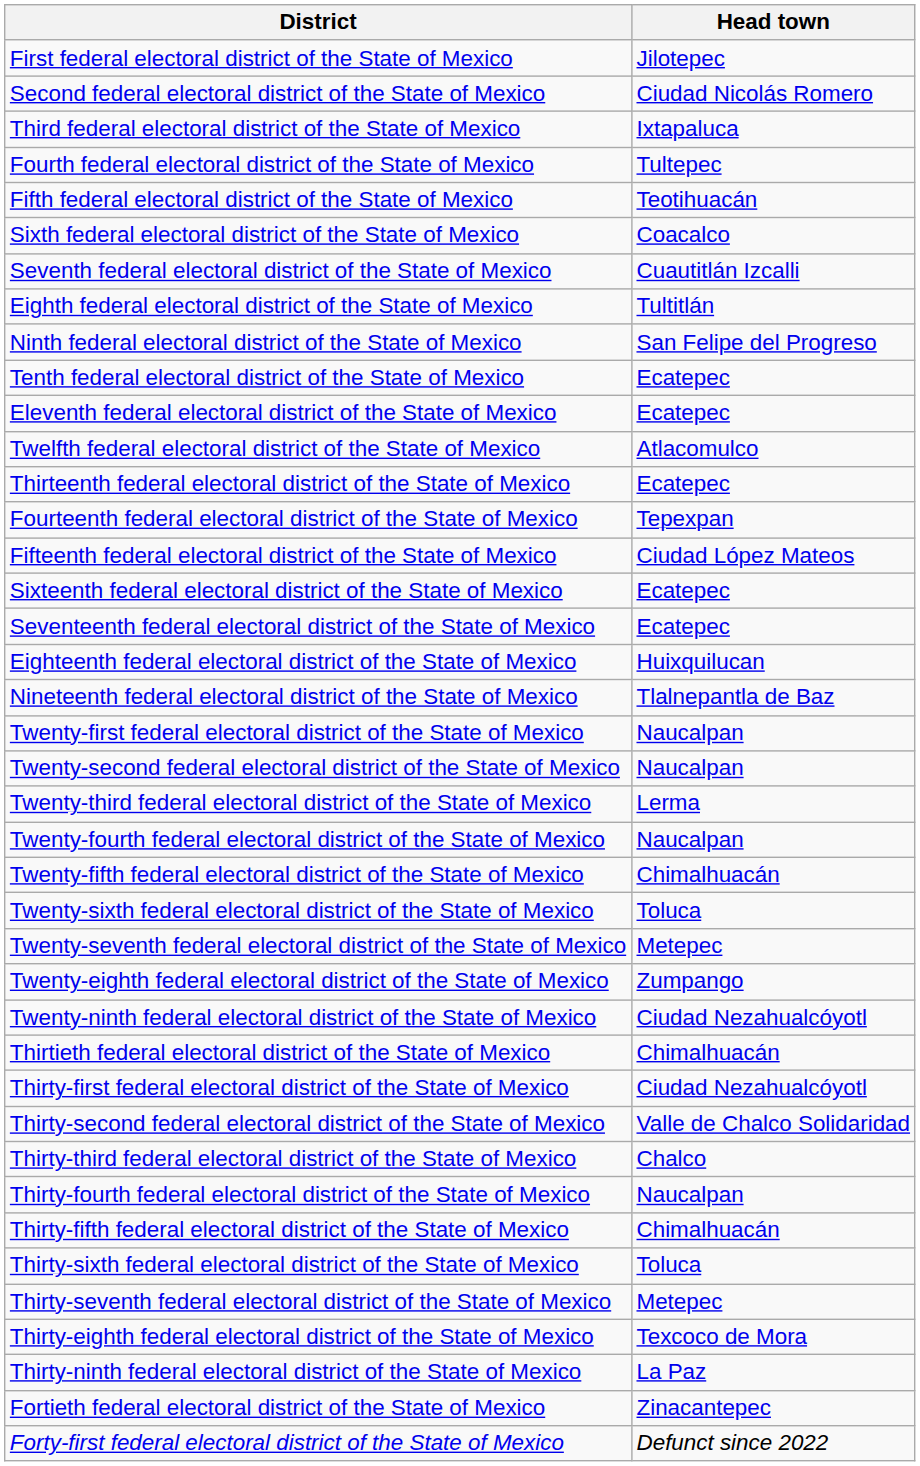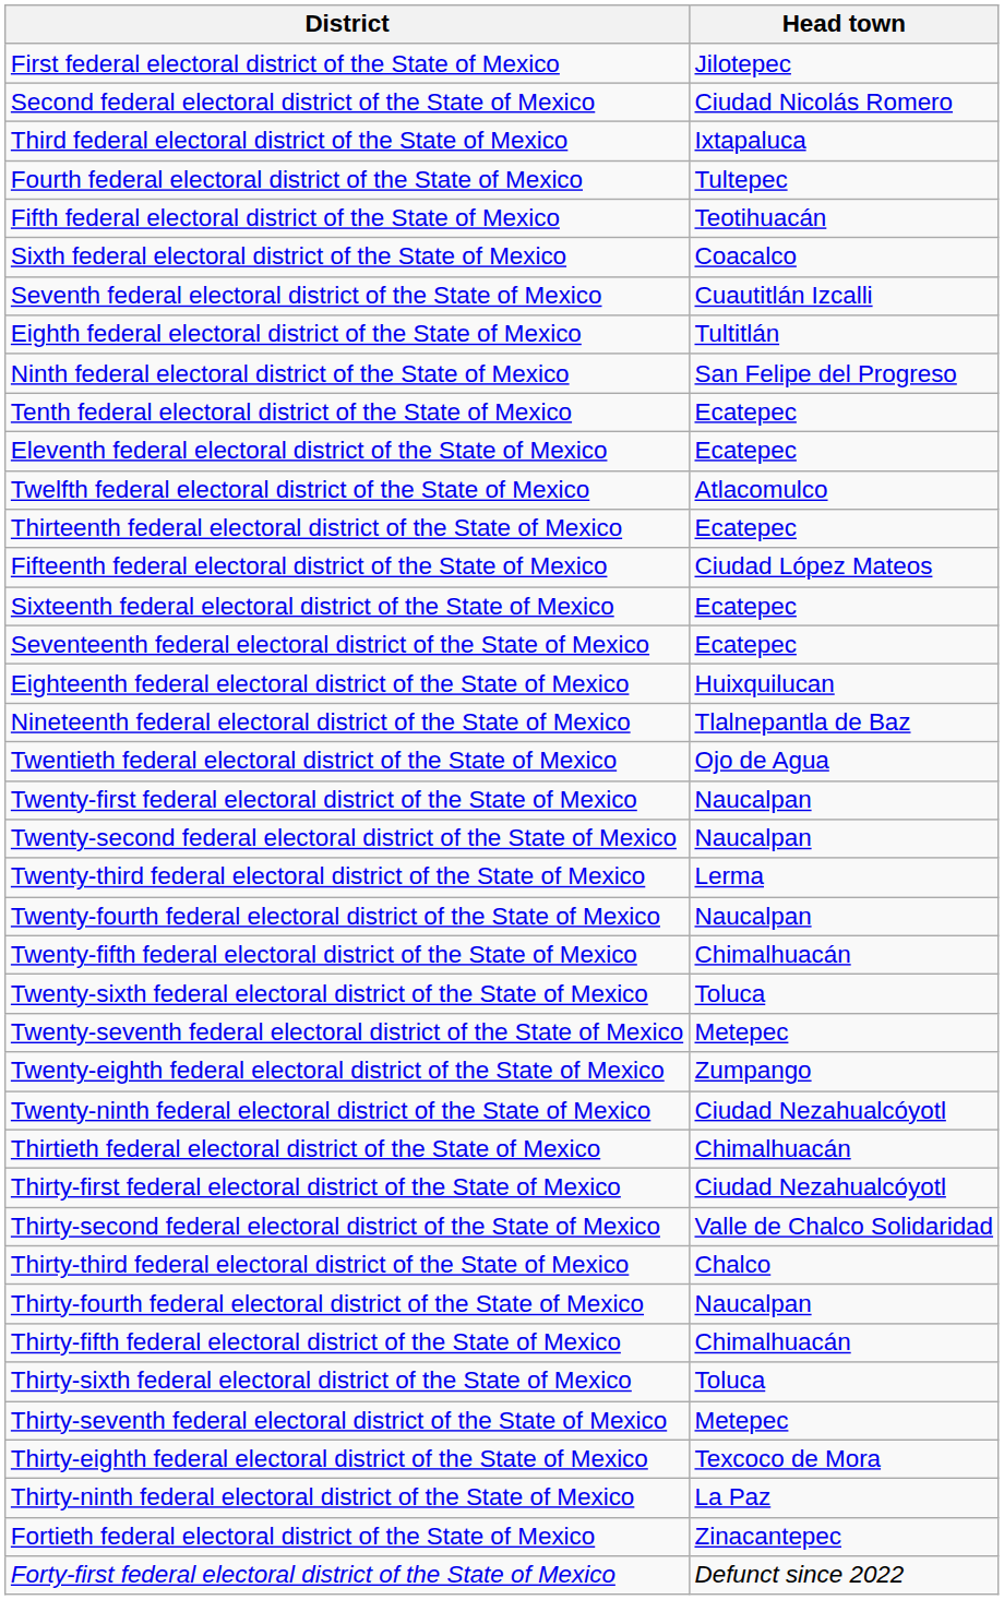- row: Fourteenth federal electoral district of the State of Mexico | Tepexpan
+ row: Twentieth federal electoral district of the State of Mexico | Ojo de Agua
